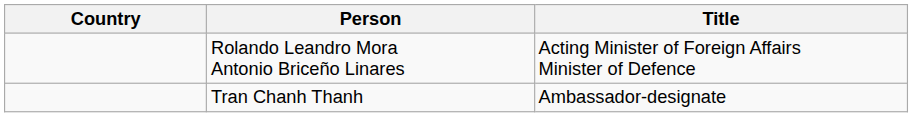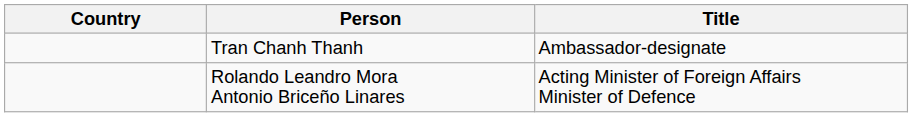rows swapped: Rolando Leandro Mora Antonio Briceño Linares <-> Tran Chanh Thanh
